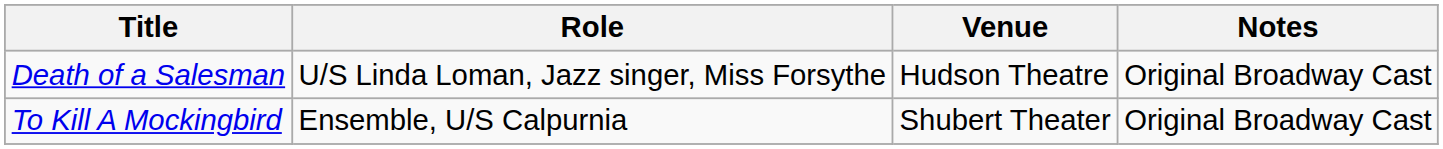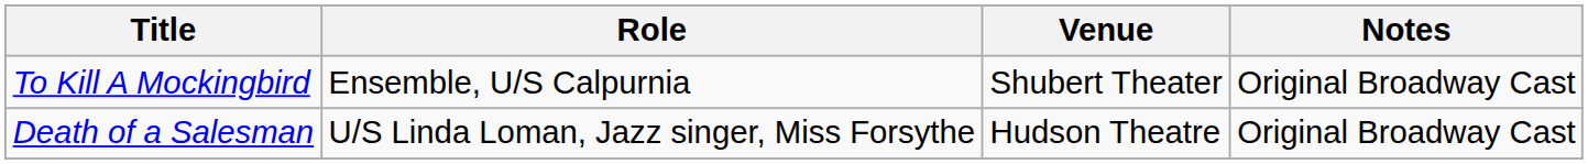rows swapped: To Kill A Mockingbird <-> Death of a Salesman
